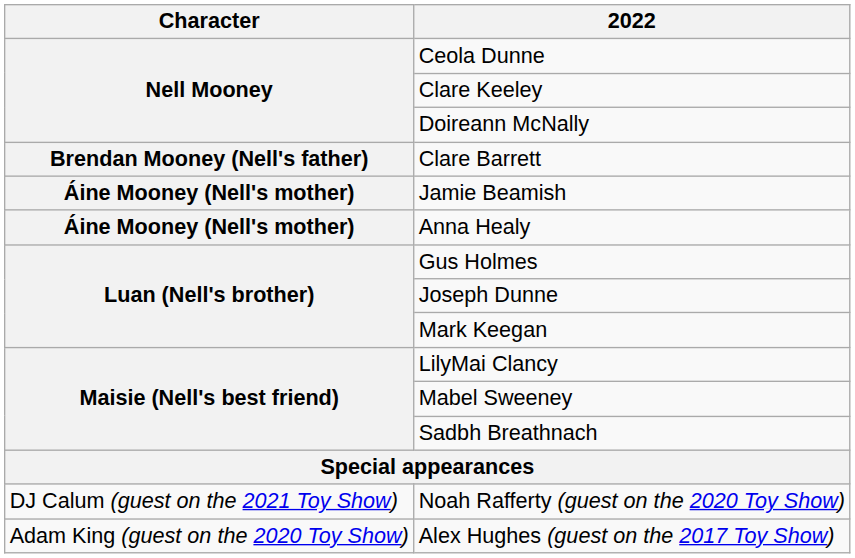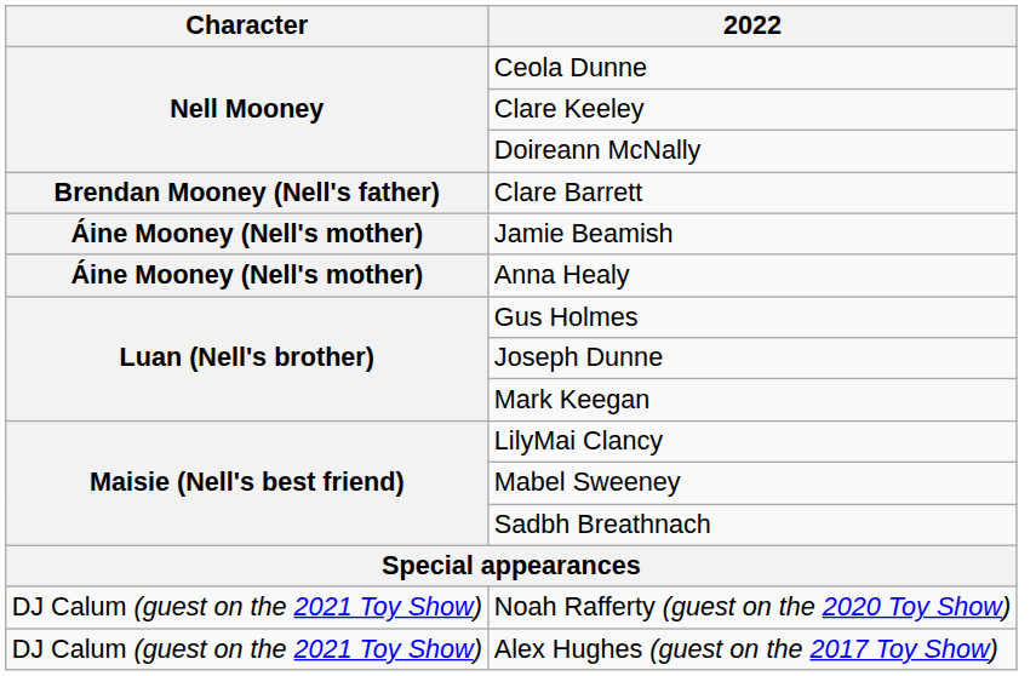Alex Hughes (guest on the 2017 Toy Show) | Character: Adam King (guest on the 2020 Toy Show) -> DJ Calum (guest on the 2021 Toy Show)
